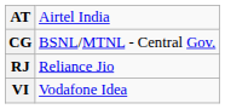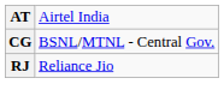- row: VI | Vodafone Idea
